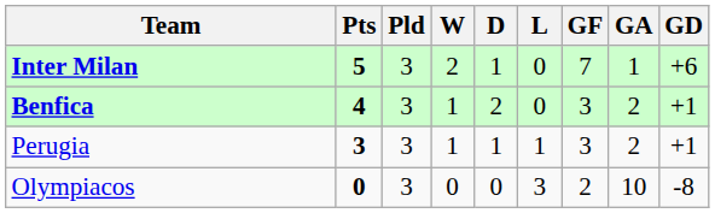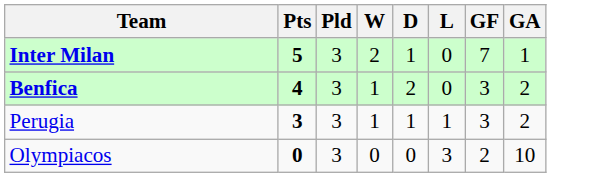- column: GD | +6 | +1 | +1 | -8
